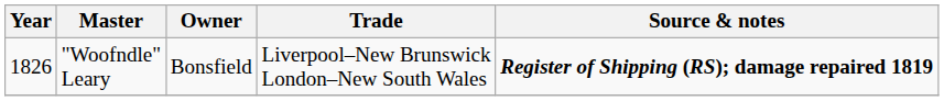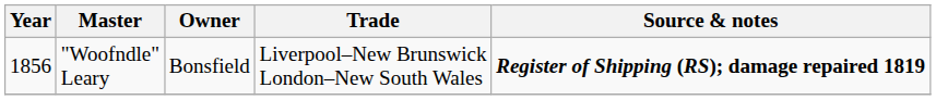"Woofndle" Leary | Year: 1826 -> 1856
